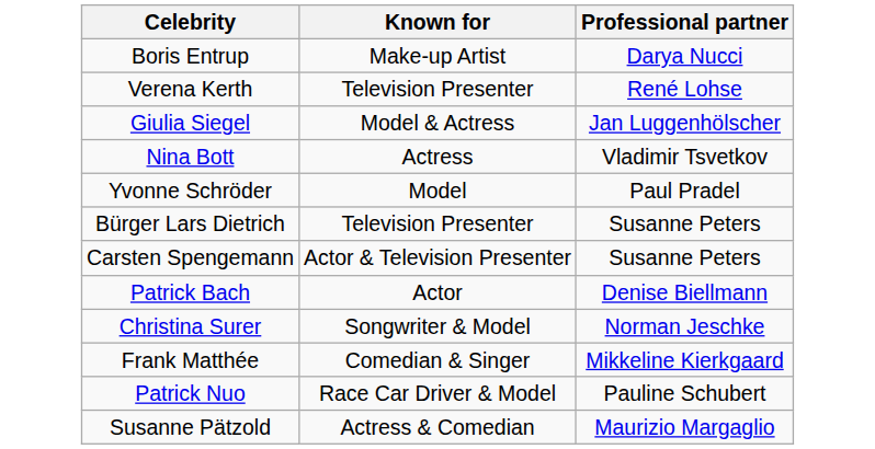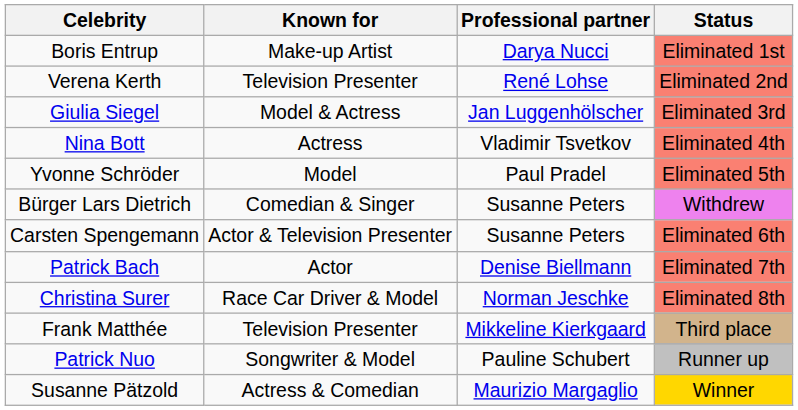+ column: Status | Eliminated 1st | Eliminated 2nd | Eliminated 3rd | Eliminated 4th | Eliminated 5th | Withdrew | Eliminated 6th | Eliminated 7th | Eliminated 8th | Third place | Runner up | Winner
Bürger Lars Dietrich | Known for: Television Presenter -> Comedian & Singer
Christina Surer | Known for: Songwriter & Model -> Race Car Driver & Model
Frank Matthée | Known for: Comedian & Singer -> Television Presenter
Patrick Nuo | Known for: Race Car Driver & Model -> Songwriter & Model
